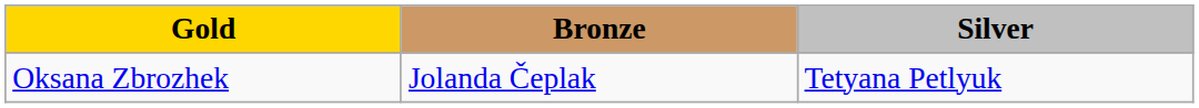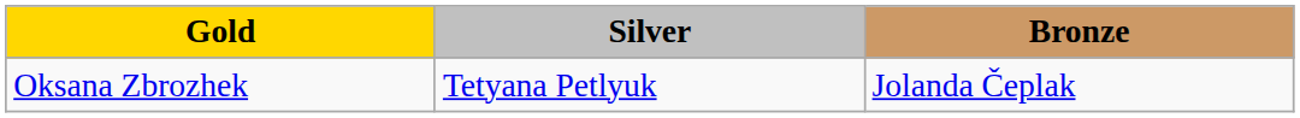columns swapped: Silver <-> Bronze
